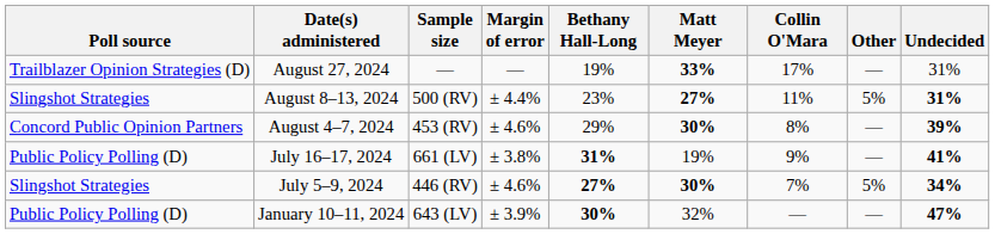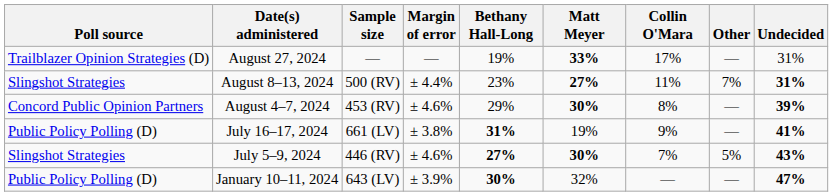August 8–13, 2024 | Other: 5% -> 7%
July 5–9, 2024 | Undecided: 34% -> 43%
